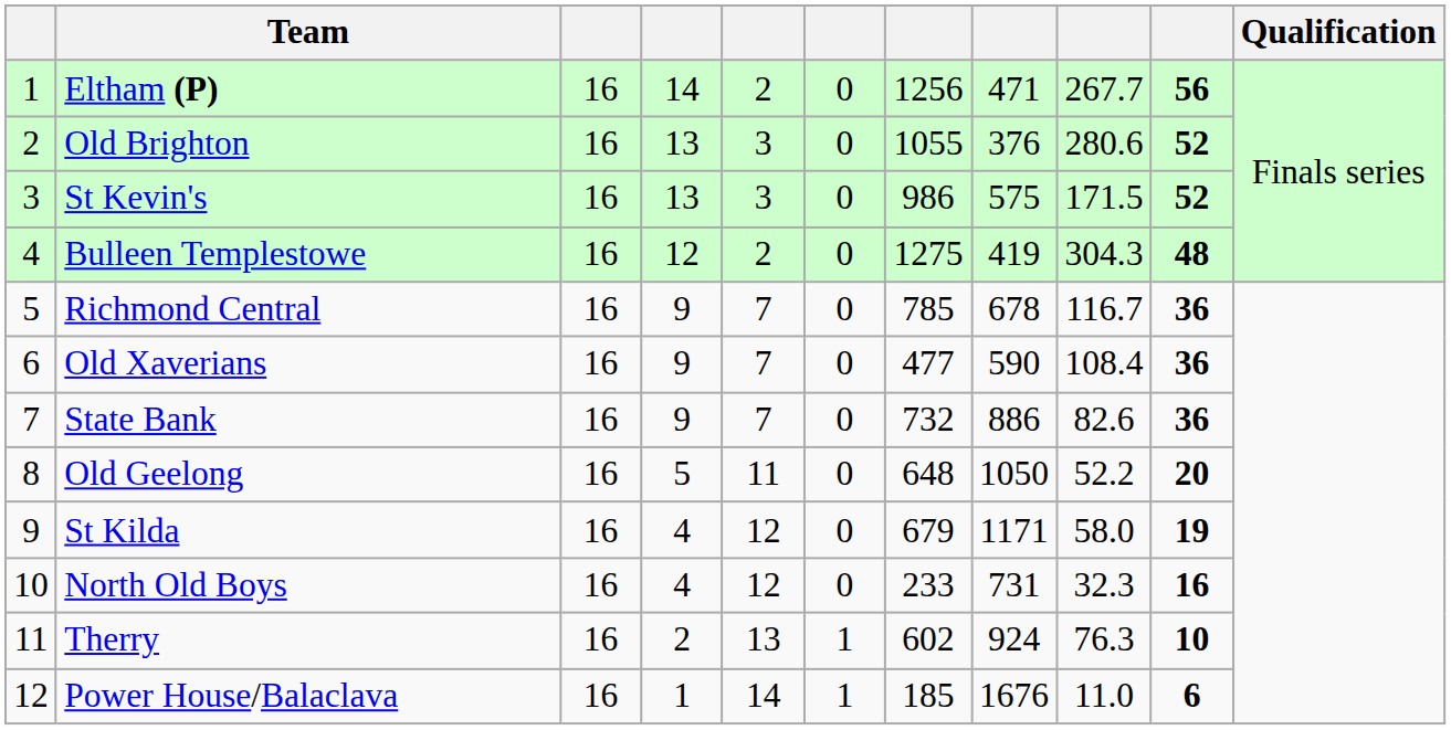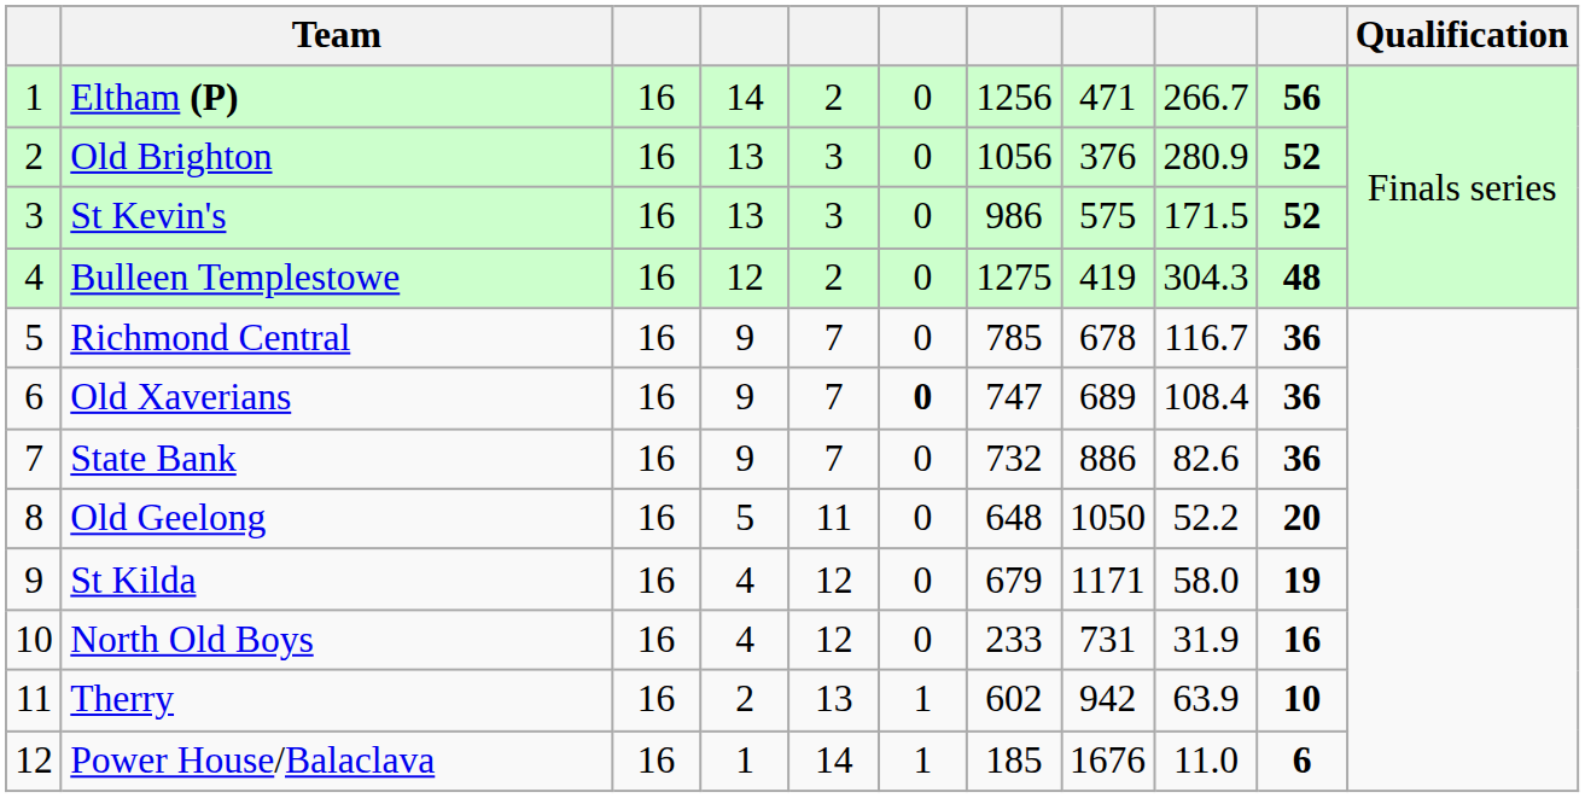Eltham (P) | column 9: 267.7 -> 266.7
Old Brighton | column 7: 1055 -> 1056
Old Brighton | column 9: 280.6 -> 280.9
Old Xaverians | column 6: normal -> bold
Old Xaverians | column 7: 477 -> 747
Old Xaverians | column 8: 590 -> 689
North Old Boys | column 9: 32.3 -> 31.9
Therry | column 8: 924 -> 942
Therry | column 9: 76.3 -> 63.9
